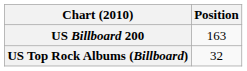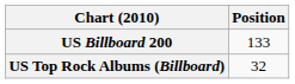US Billboard 200 | Position: 163 -> 133
